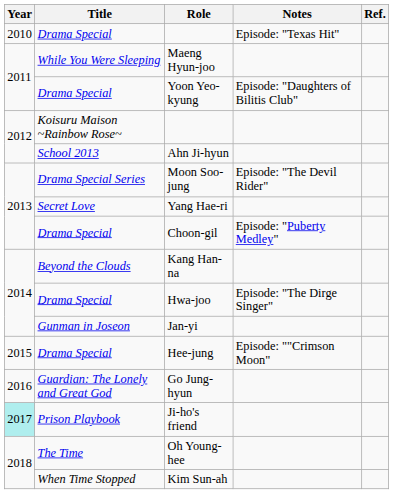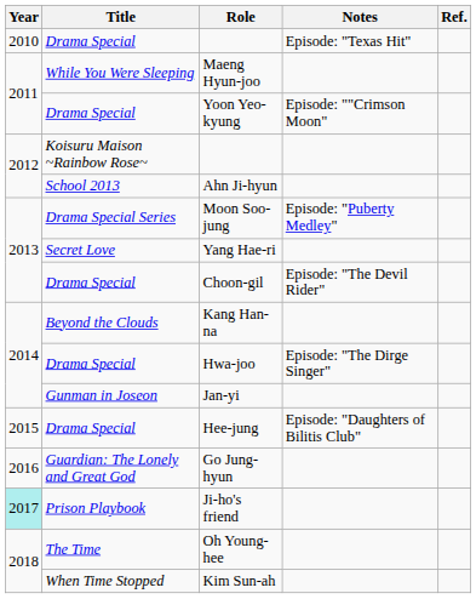Yoon Yeo-kyung | Notes: Episode: "Daughters of Bilitis Club" -> Episode: ""Crimson Moon"
Moon Soo-jung | Notes: Episode: "The Devil Rider" -> Episode: "Puberty Medley"
Choon-gil | Notes: Episode: "Puberty Medley" -> Episode: "The Devil Rider"
Hee-jung | Notes: Episode: ""Crimson Moon" -> Episode: "Daughters of Bilitis Club"
